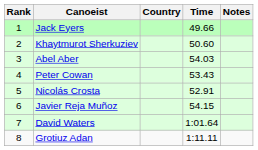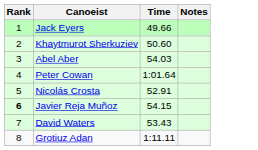- column: Country
Peter Cowan | Time: 53.43 -> 1:01.64
Javier Reja Muñoz | Rank: normal -> bold
David Waters | Time: 1:01.64 -> 53.43
